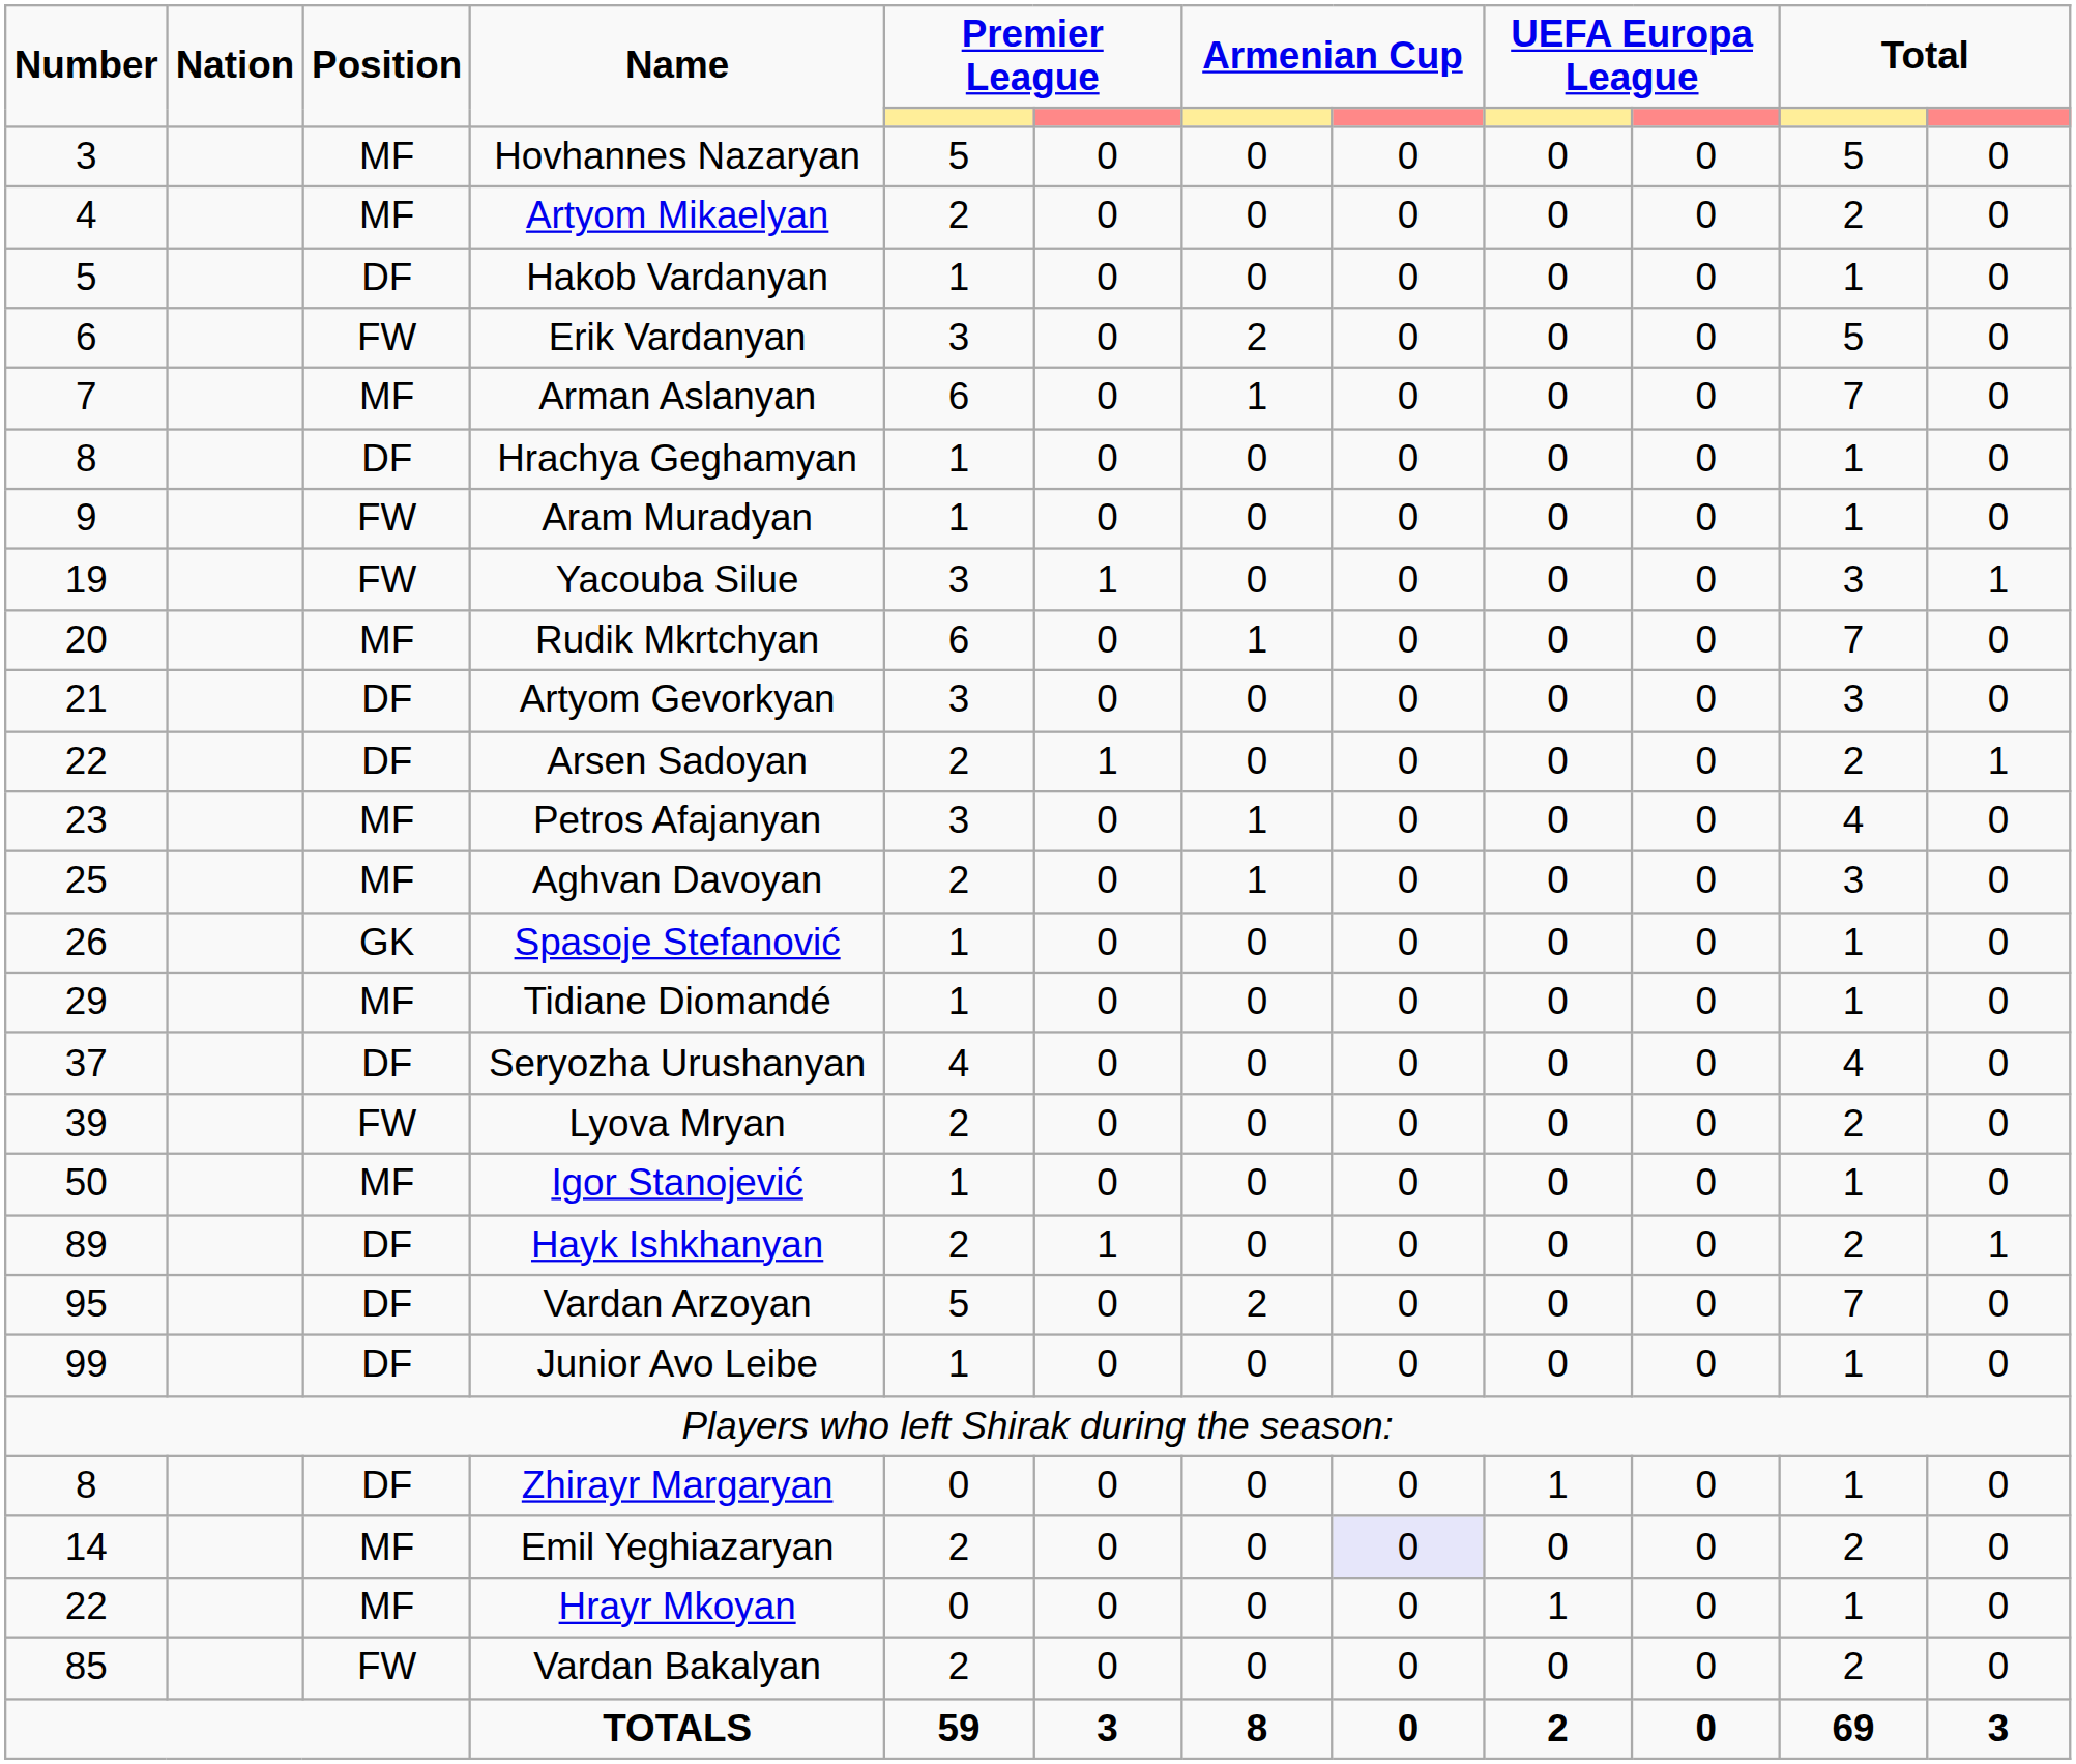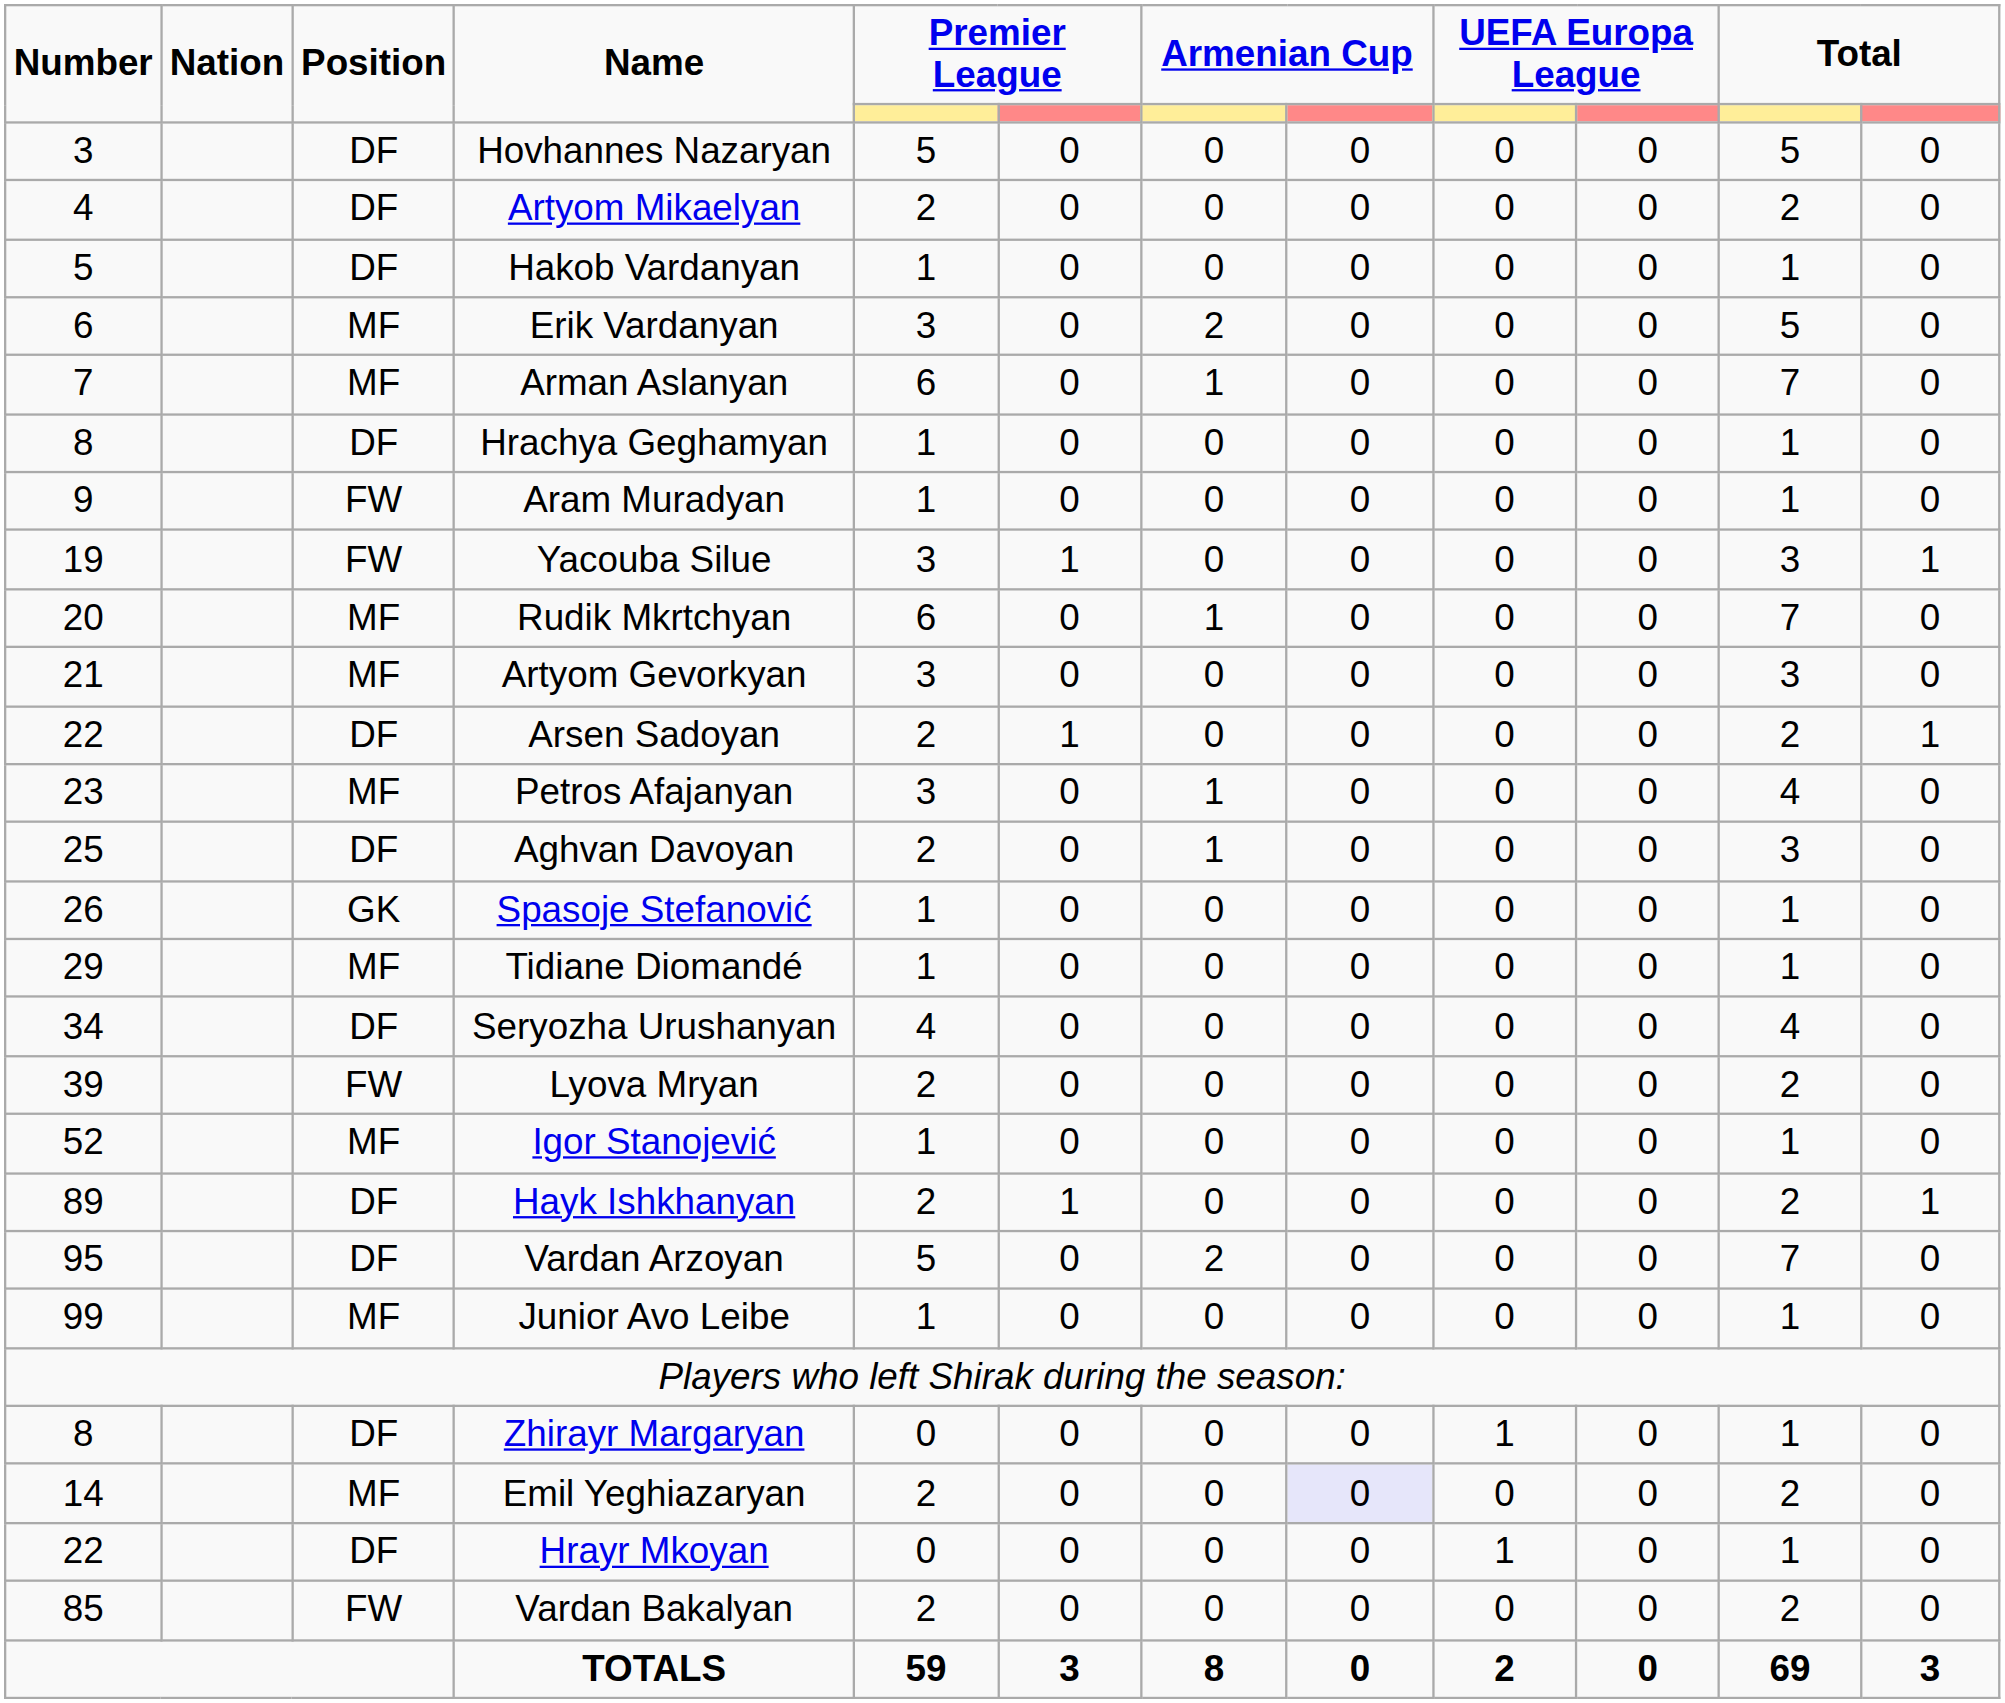Hovhannes Nazaryan | Position: MF -> DF
Artyom Mikaelyan | Position: MF -> DF
Erik Vardanyan | Position: FW -> MF
Artyom Gevorkyan | Position: DF -> MF
Aghvan Davoyan | Position: MF -> DF
Seryozha Urushanyan | Number: 37 -> 34
Igor Stanojević | Number: 50 -> 52
Junior Avo Leibe | Position: DF -> MF
Hrayr Mkoyan | Position: MF -> DF
